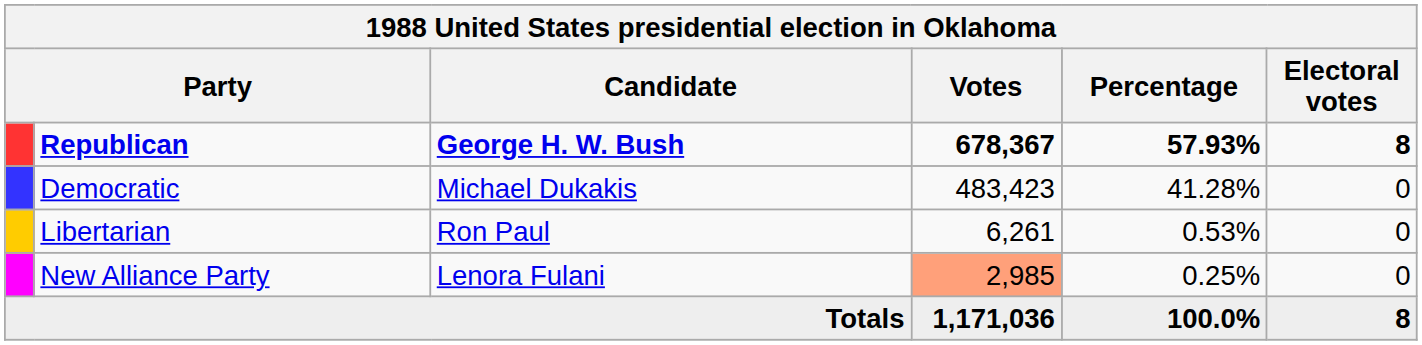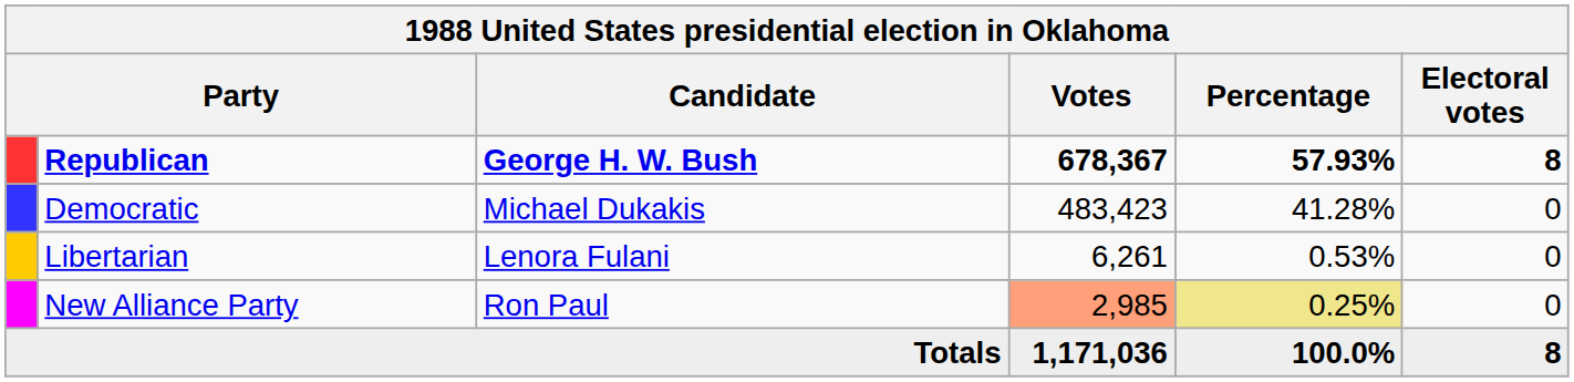Libertarian | Candidate: Ron Paul -> Lenora Fulani
New Alliance Party | Candidate: Lenora Fulani -> Ron Paul
New Alliance Party | Percentage: no background -> khaki background
